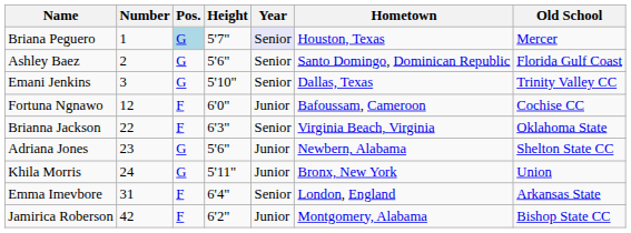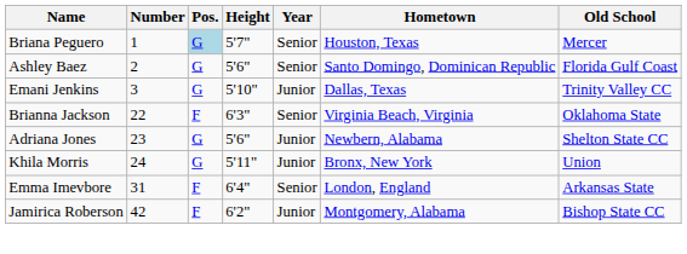Briana Peguero | Year: lavender background -> no background
Emani Jenkins | Year: Senior -> Junior
- row: Fortuna Ngnawo | 12 | F | 6'0" | Junior | Bafoussam, Cameroon | Cochise CC
